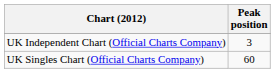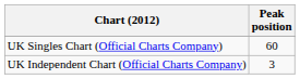rows swapped: UK Independent Chart (Official Charts Company) <-> UK Singles Chart (Official Charts Company)
